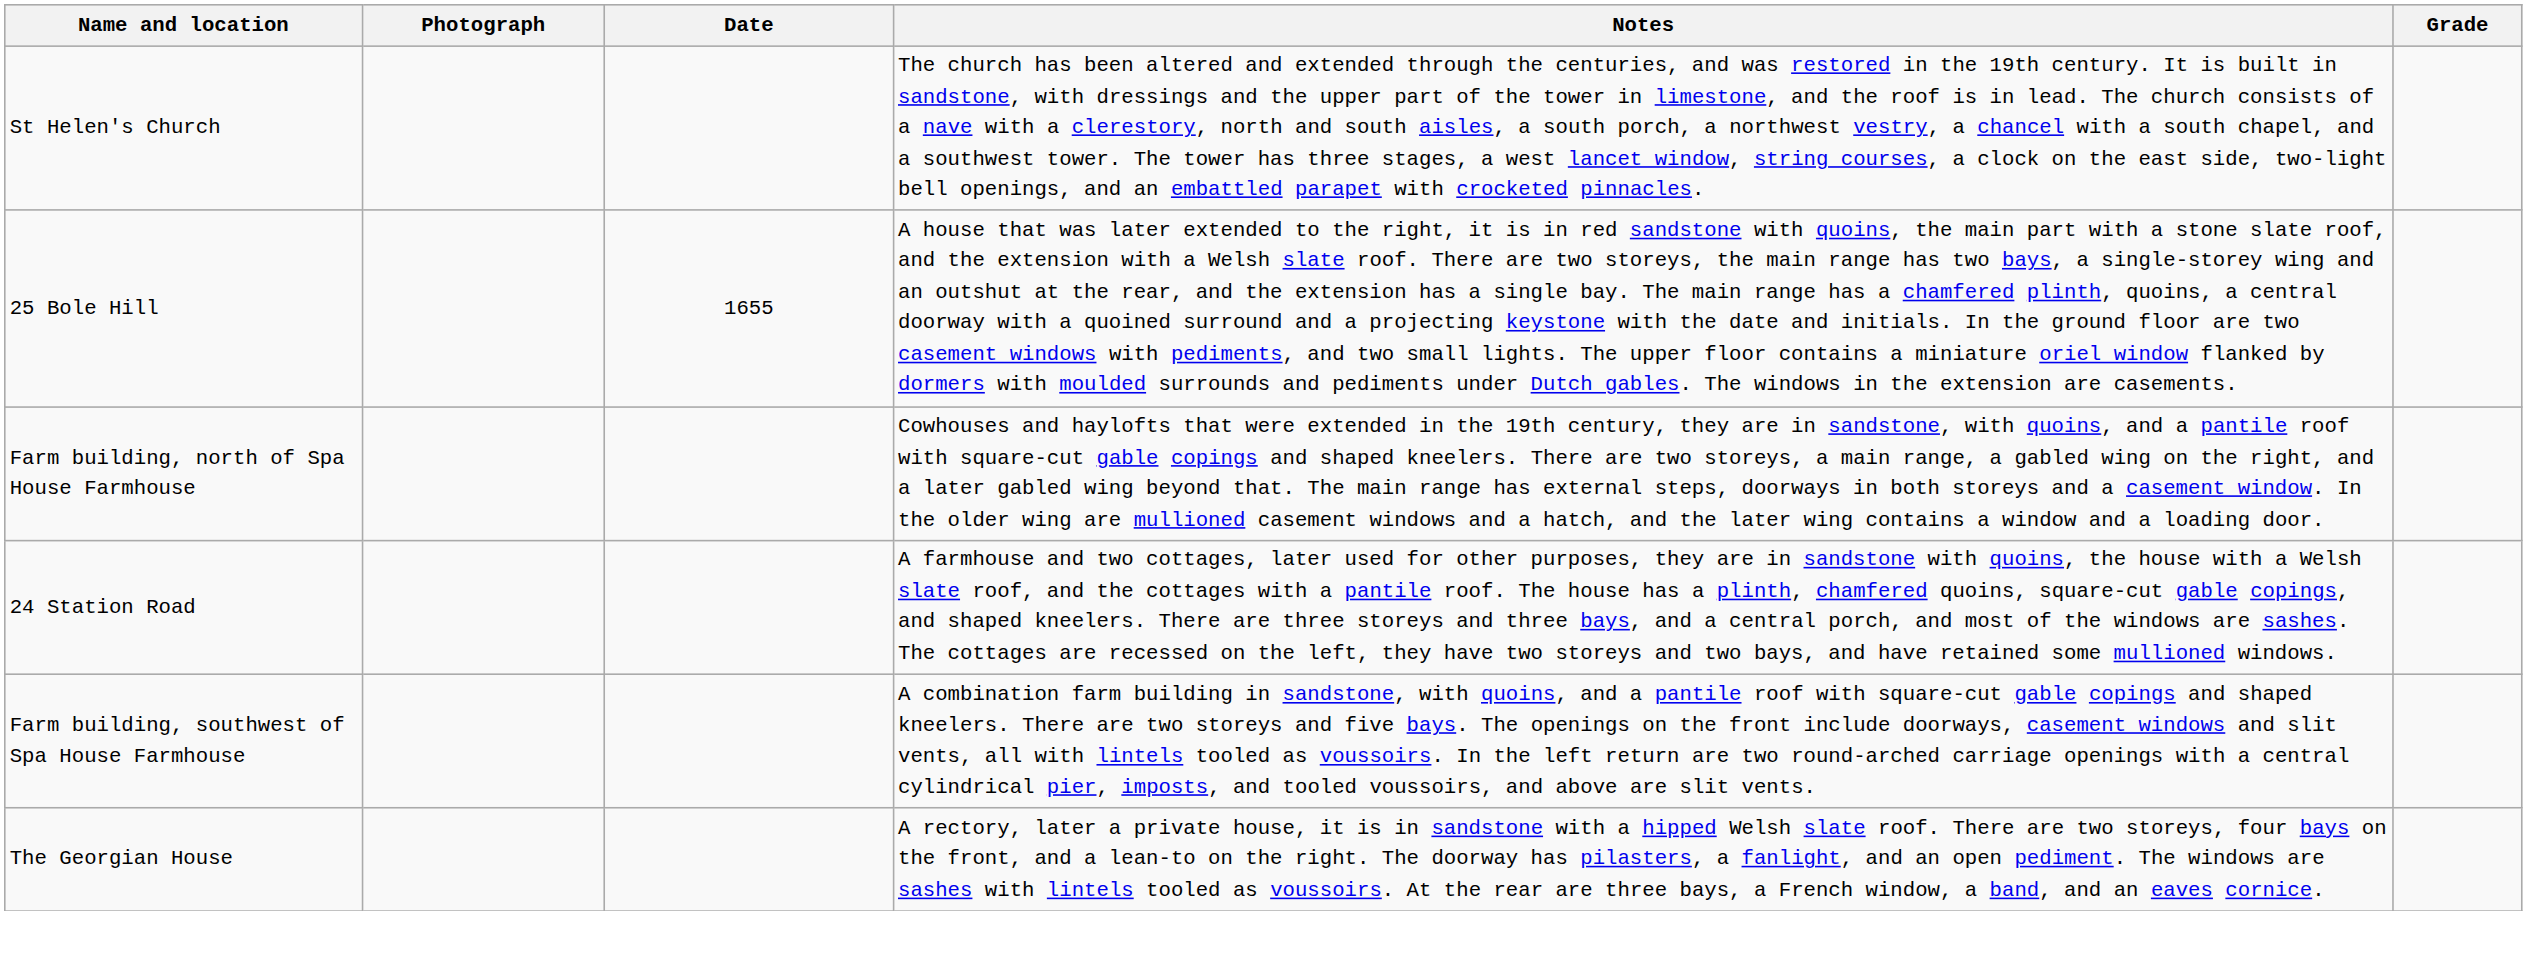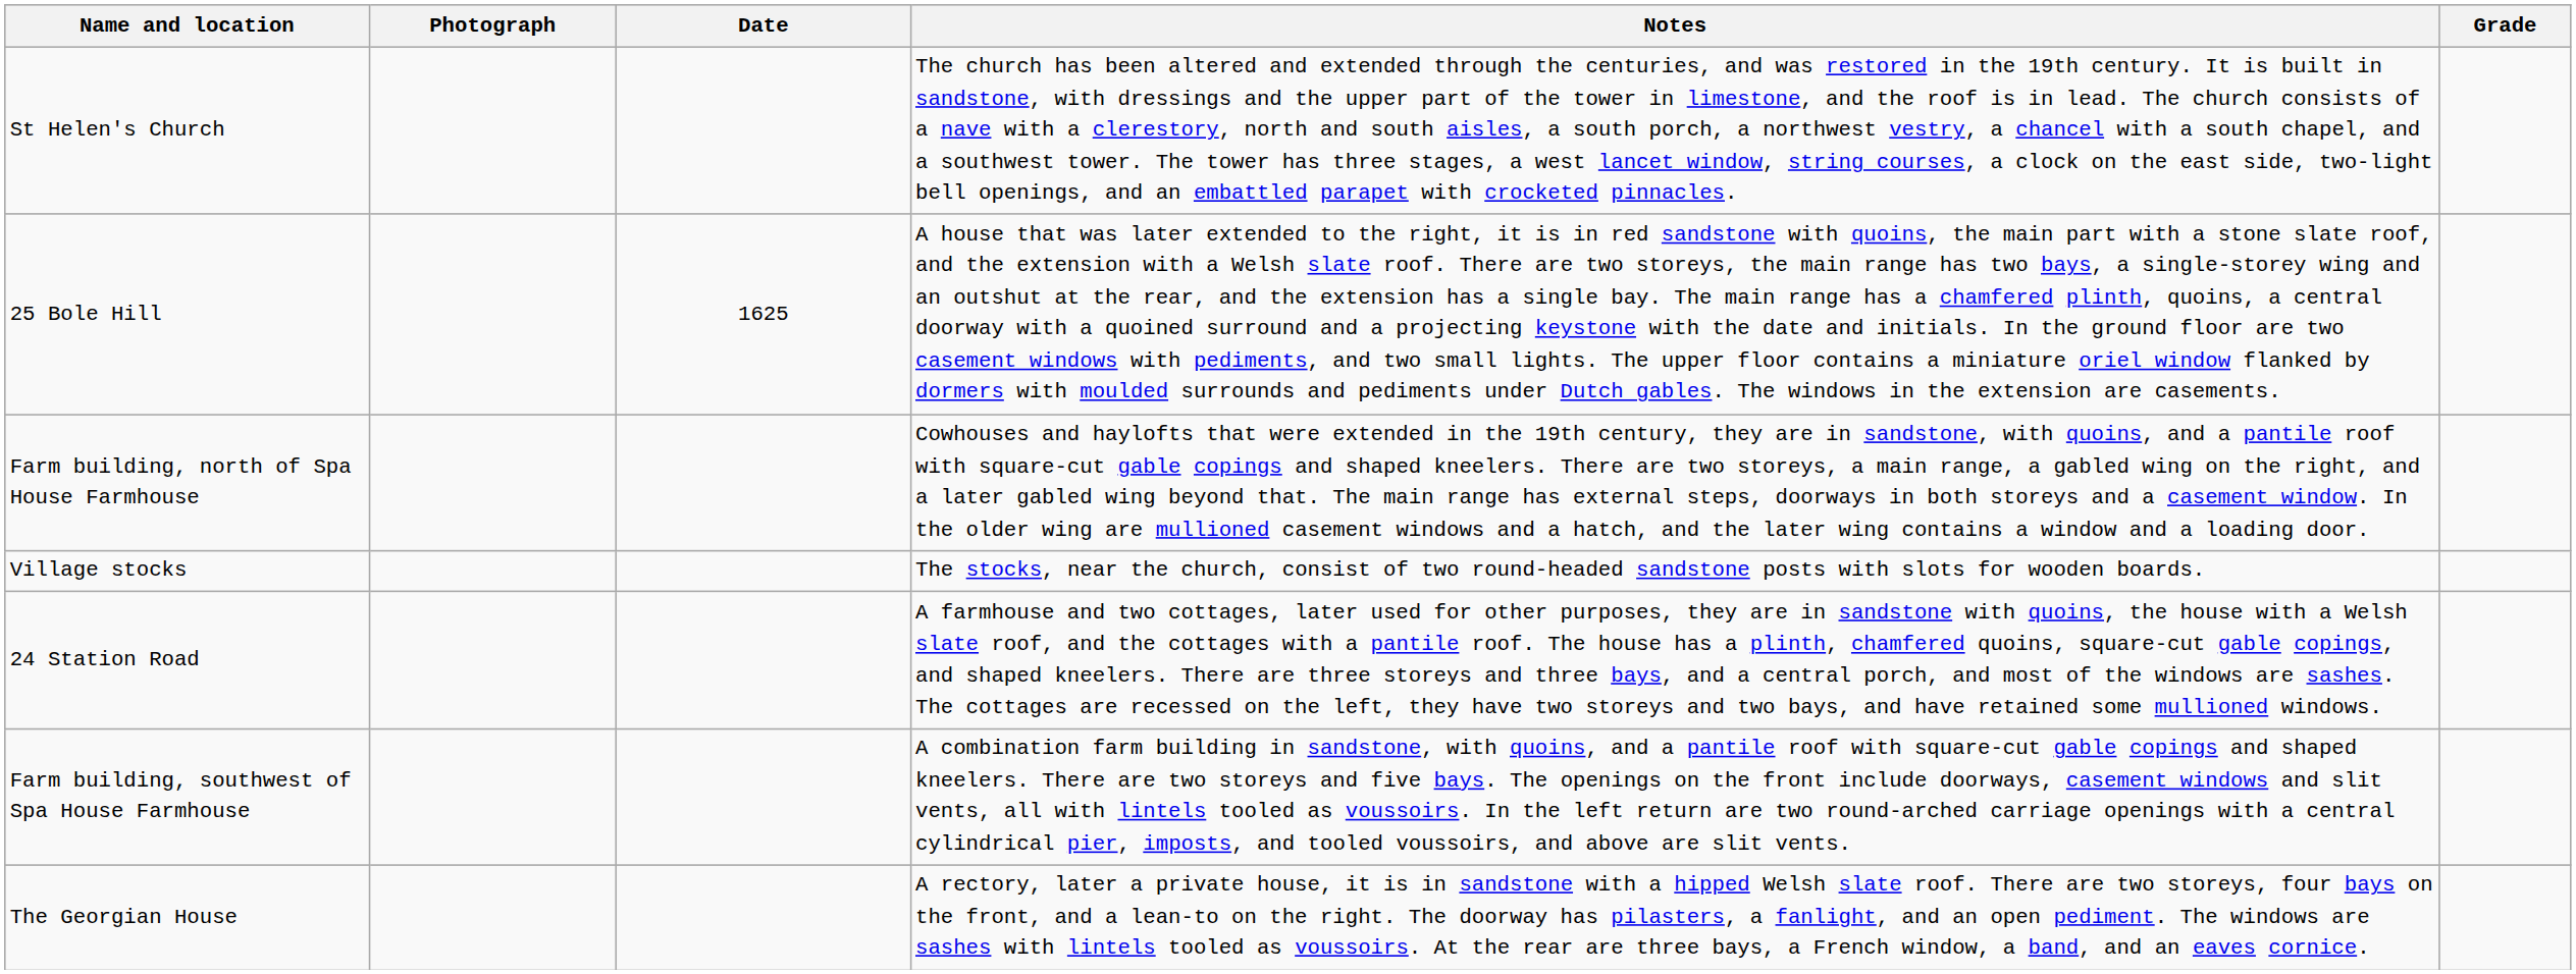25 Bole Hill | Date: 1655 -> 1625
+ row: Village stocks | The stocks, near the church, consist of two round-headed sandstone posts with slots for wooden boards.
